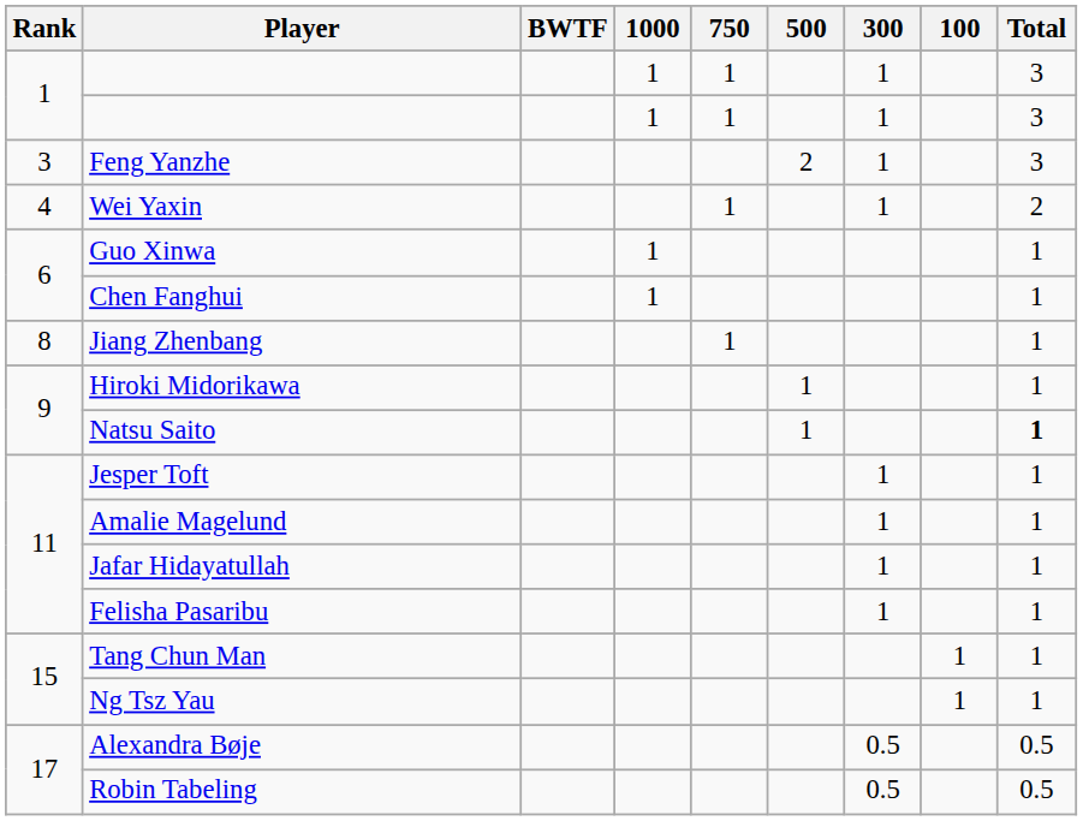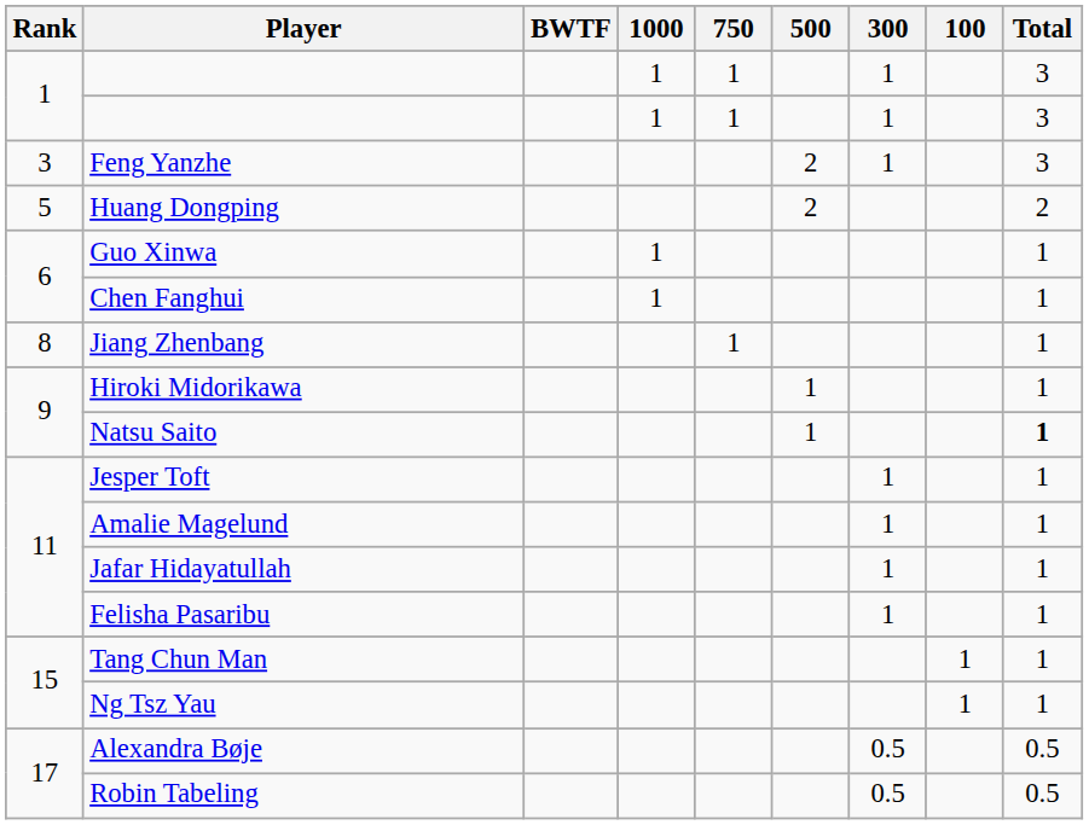- row: 4 | Wei Yaxin | 1 | 1 | 2
+ row: 5 | Huang Dongping | 2 | 2
